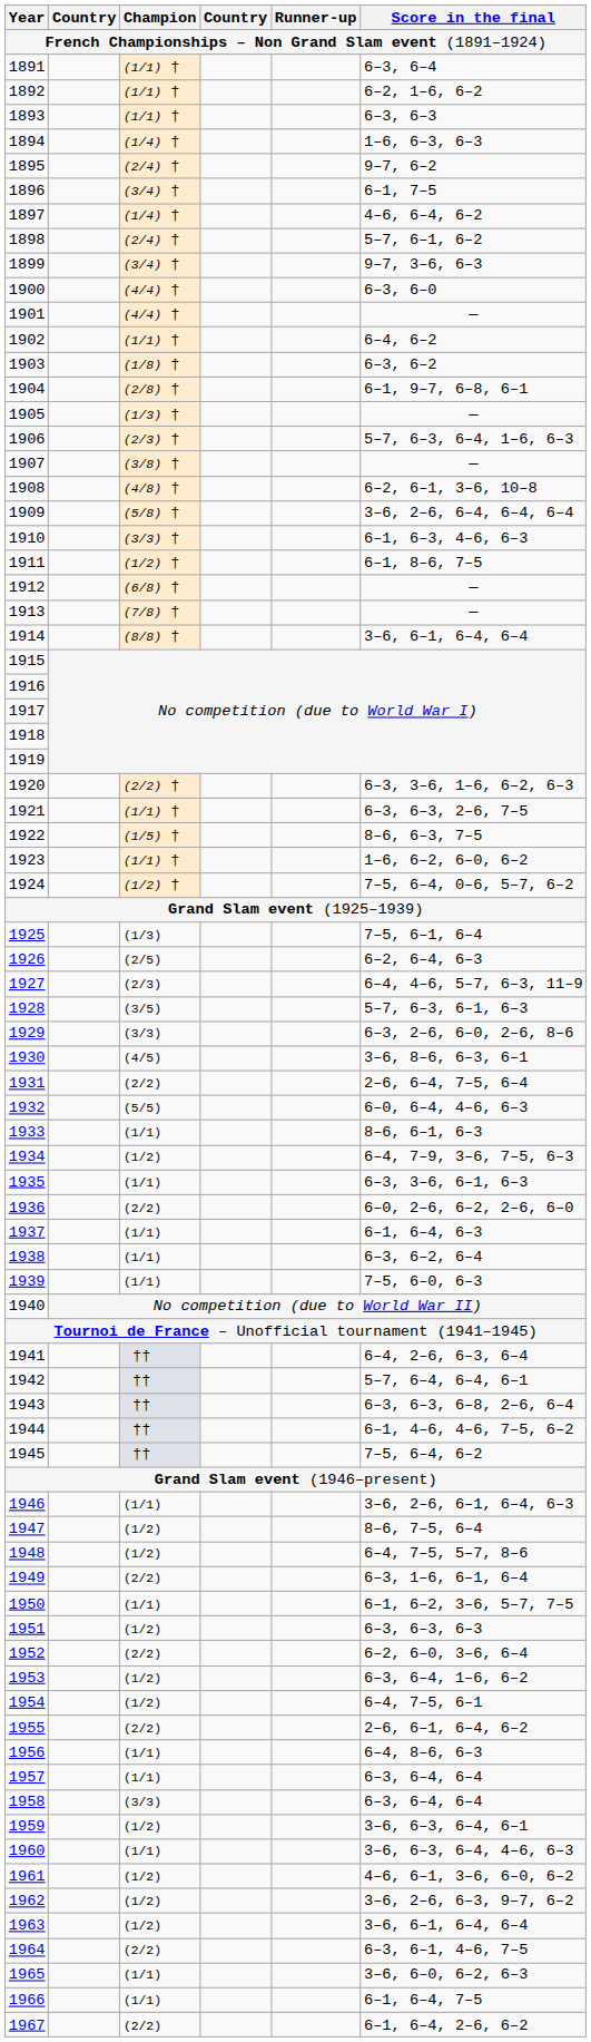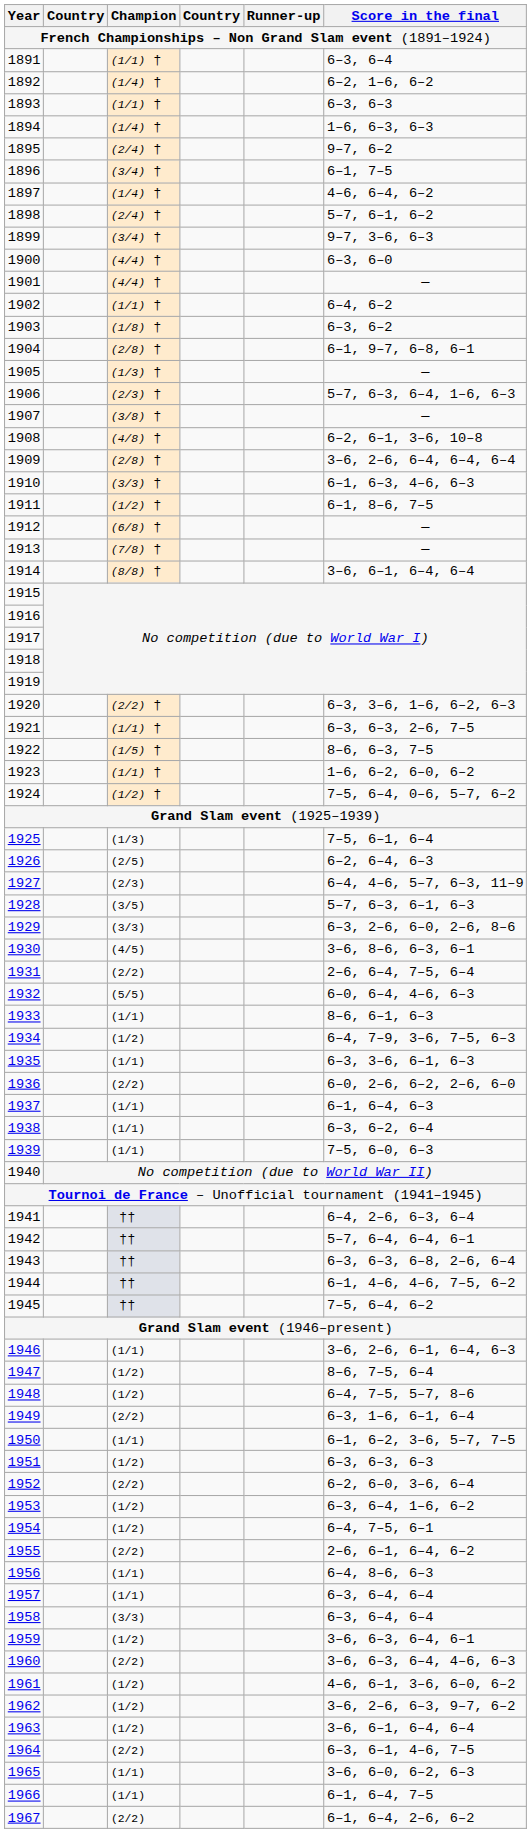1892 | Champion: (1/1) † -> (1/4) †
1909 | Champion: (5/8) † -> (2/8) †
1960 | Champion: (1/1) -> (2/2)
